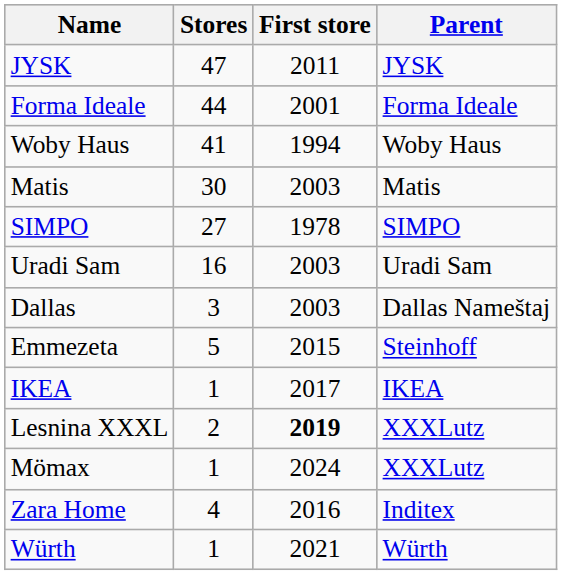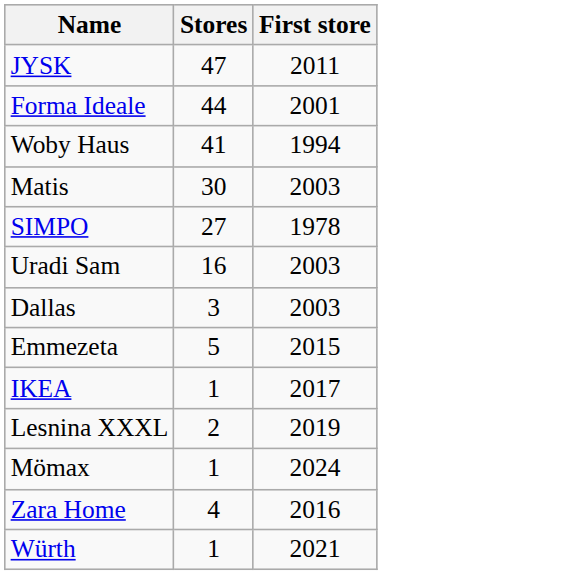- column: Parent | JYSK | Forma Ideale | Woby Haus | Matis | SIMPO | Uradi Sam | Dallas Nameštaj | Steinhoff | IKEA | XXXLutz | XXXLutz | Inditex | Würth
Lesnina XXXL | First store: bold -> normal
